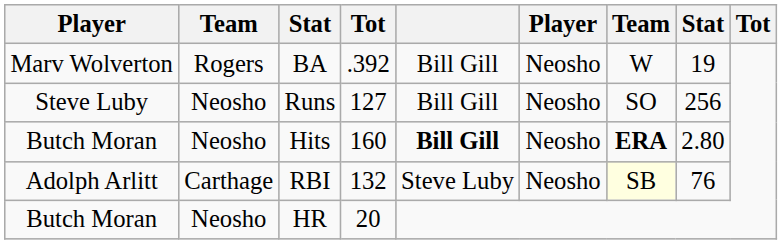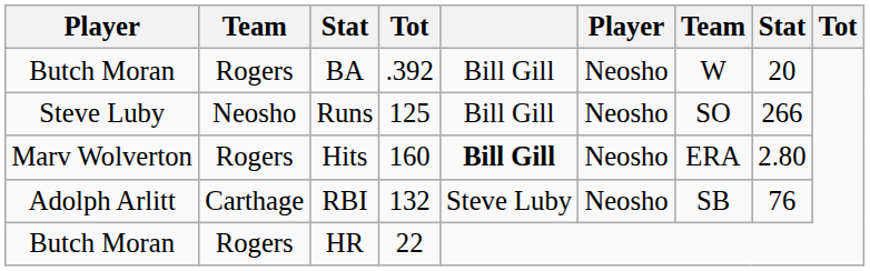BA | column 1: Marv Wolverton -> Butch Moran
BA | column 8: 19 -> 20
Runs | column 4: 127 -> 125
Runs | column 8: 256 -> 266
Hits | column 1: Butch Moran -> Marv Wolverton
Hits | column 2: Neosho -> Rogers
Hits | column 7: bold -> normal
RBI | column 7: lightyellow background -> no background
HR | column 2: Neosho -> Rogers
HR | column 4: 20 -> 22
